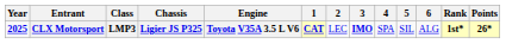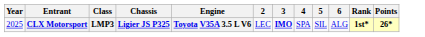- column: 1 | CAT
CLX Motorsport | Year: bold -> normal
